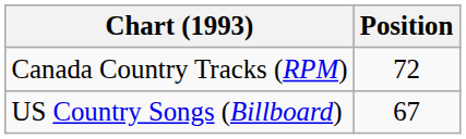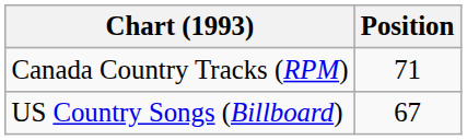Canada Country Tracks (RPM) | Position: 72 -> 71
